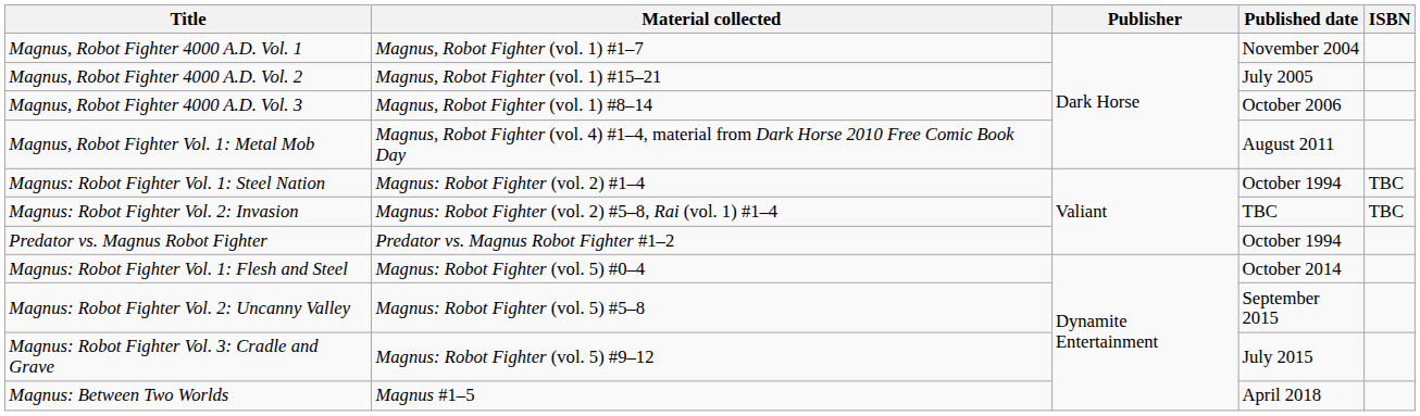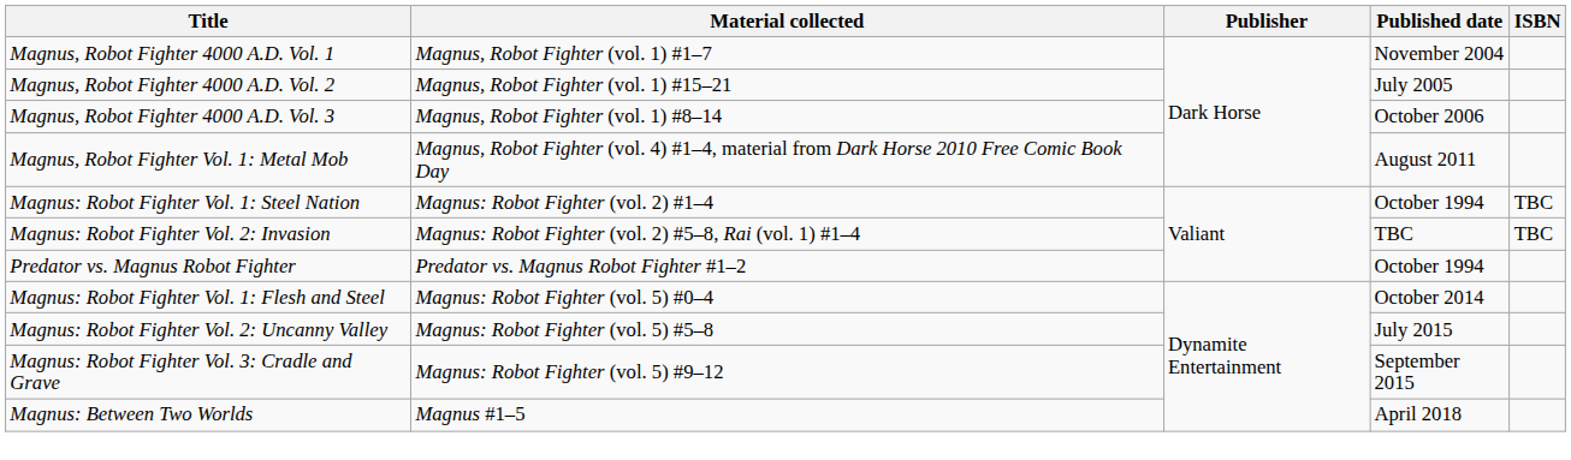Magnus: Robot Fighter Vol. 2: Uncanny Valley | Published date: September 2015 -> July 2015
Magnus: Robot Fighter Vol. 3: Cradle and Grave | Published date: July 2015 -> September 2015
